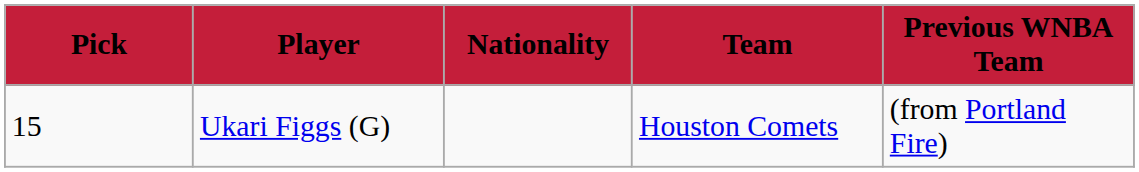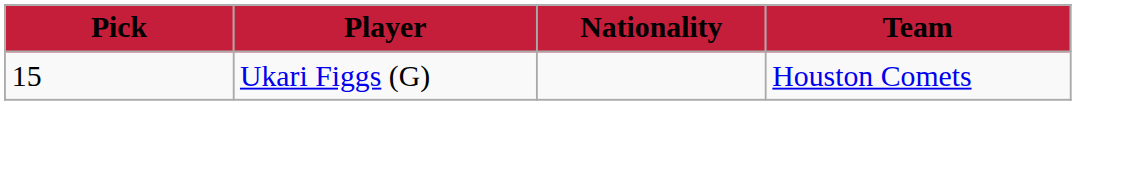- column: Previous WNBA Team | (from Portland Fire)
